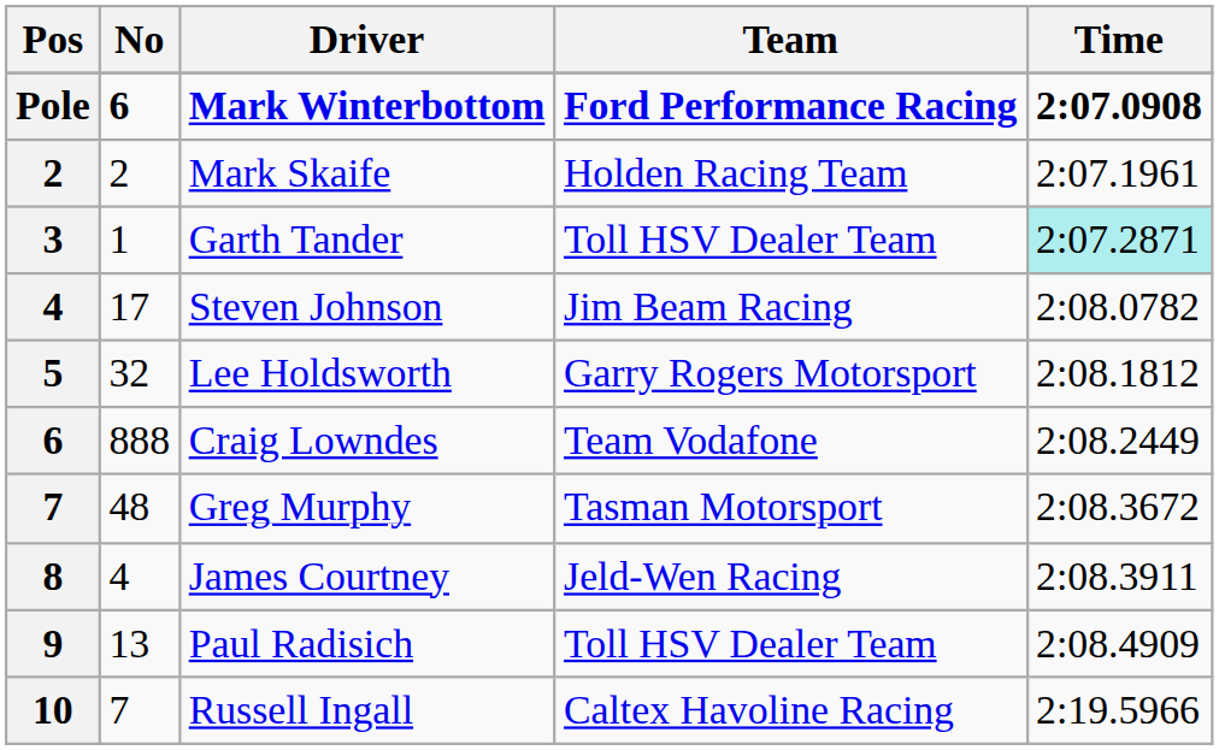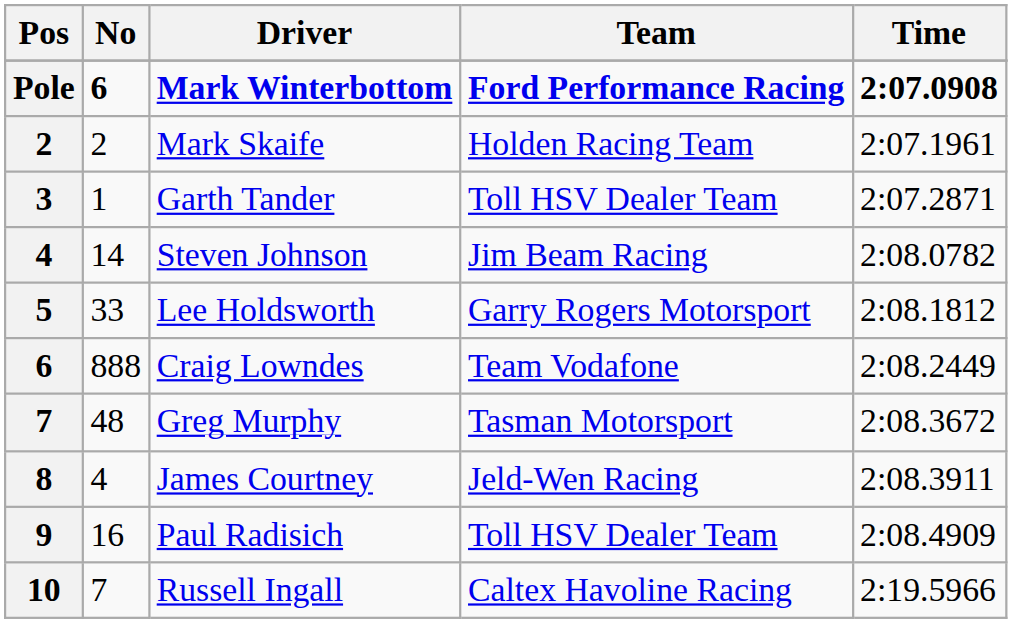Garth Tander | Time: paleturquoise background -> no background
Steven Johnson | No: 17 -> 14
Lee Holdsworth | No: 32 -> 33
Paul Radisich | No: 13 -> 16
